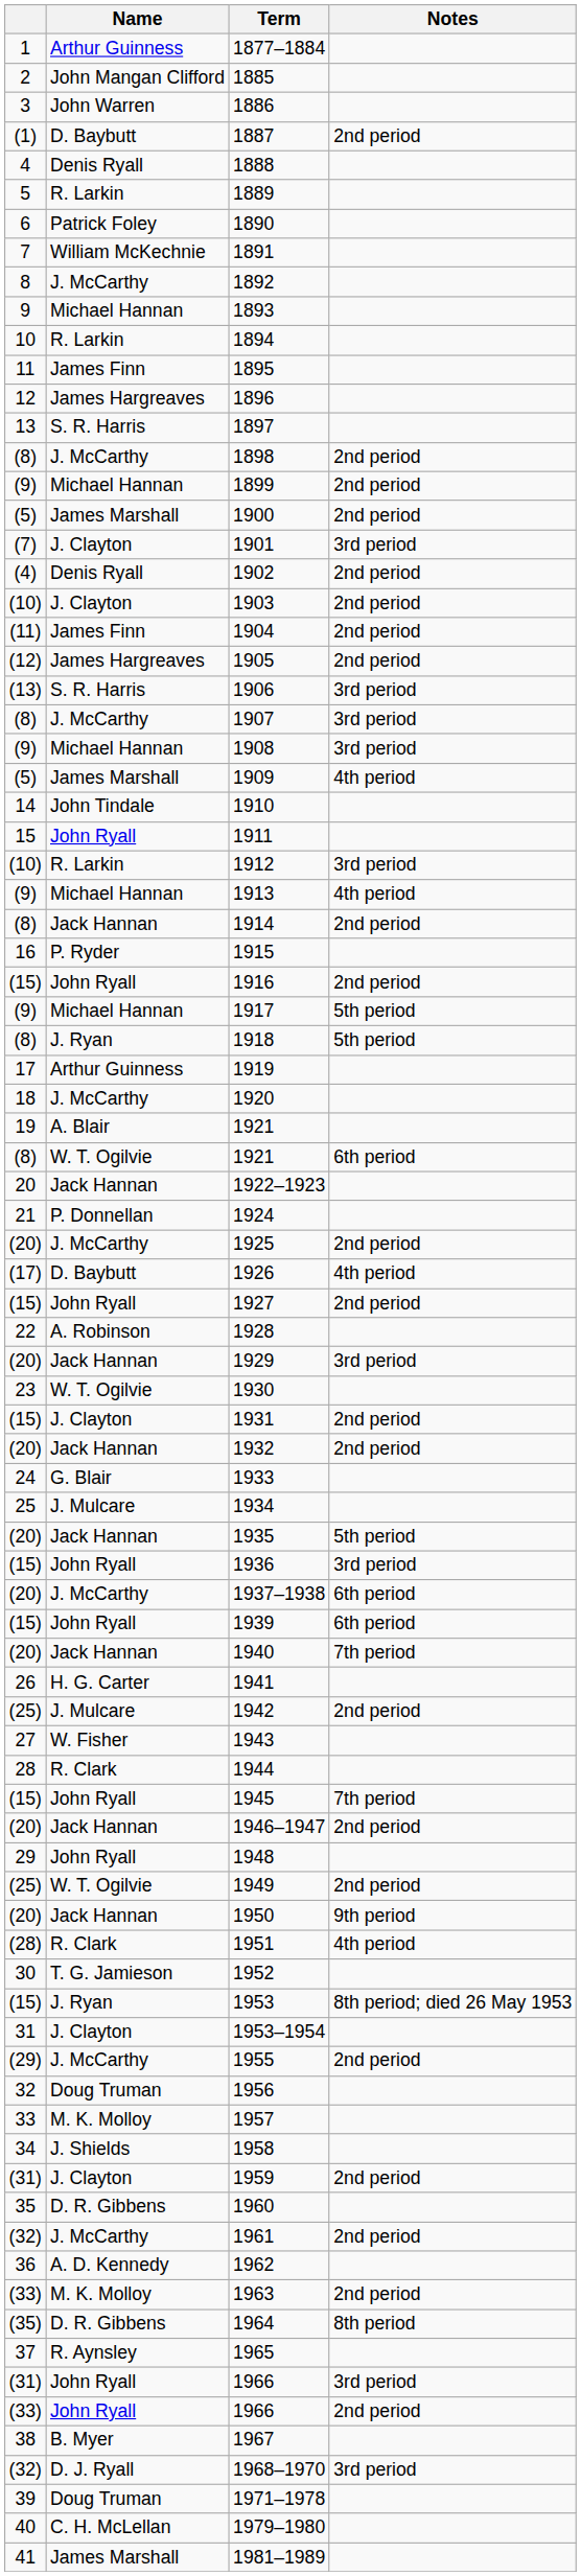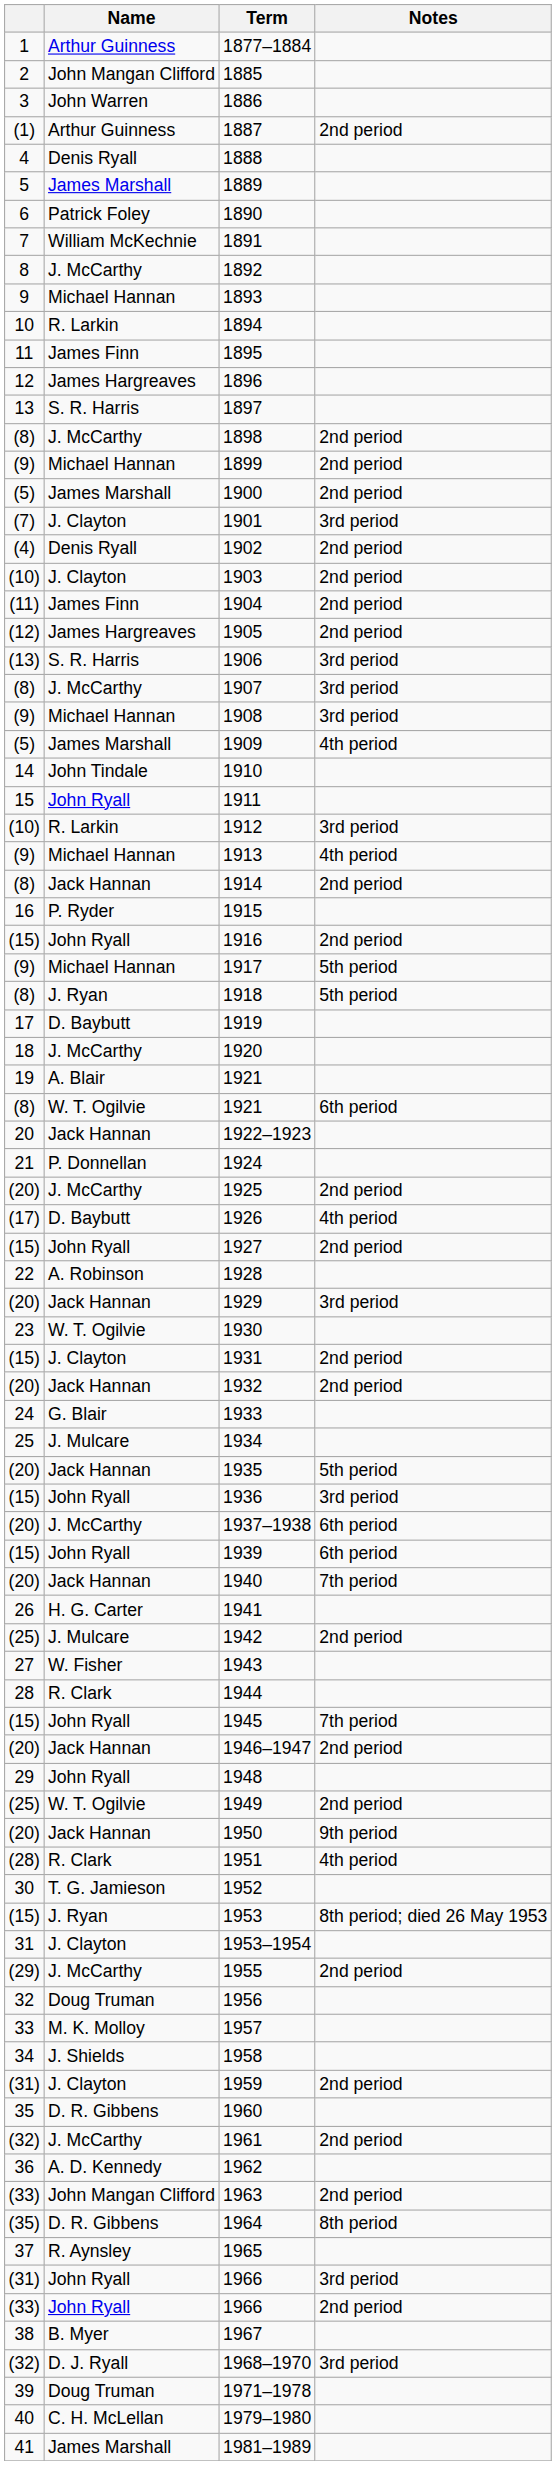1887 | Name: D. Baybutt -> Arthur Guinness
1889 | Name: R. Larkin -> James Marshall
1919 | Name: Arthur Guinness -> D. Baybutt
1963 | Name: M. K. Molloy -> John Mangan Clifford
